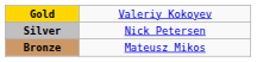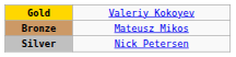rows swapped: Silver <-> Bronze
